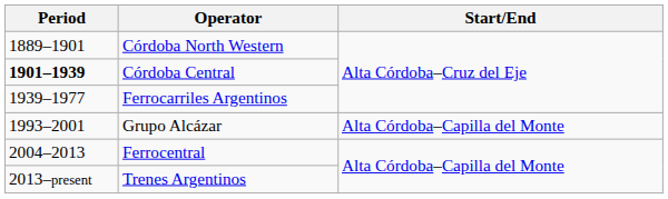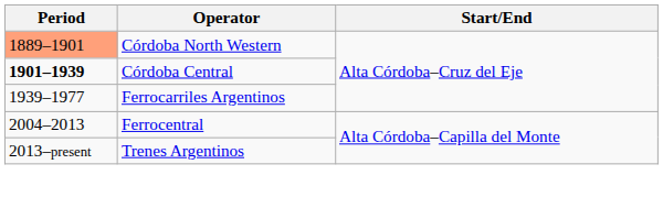Córdoba North Western | Period: no background -> lightsalmon background
- row: 1993–2001 | Grupo Alcázar | Alta Córdoba–Capilla del Monte
